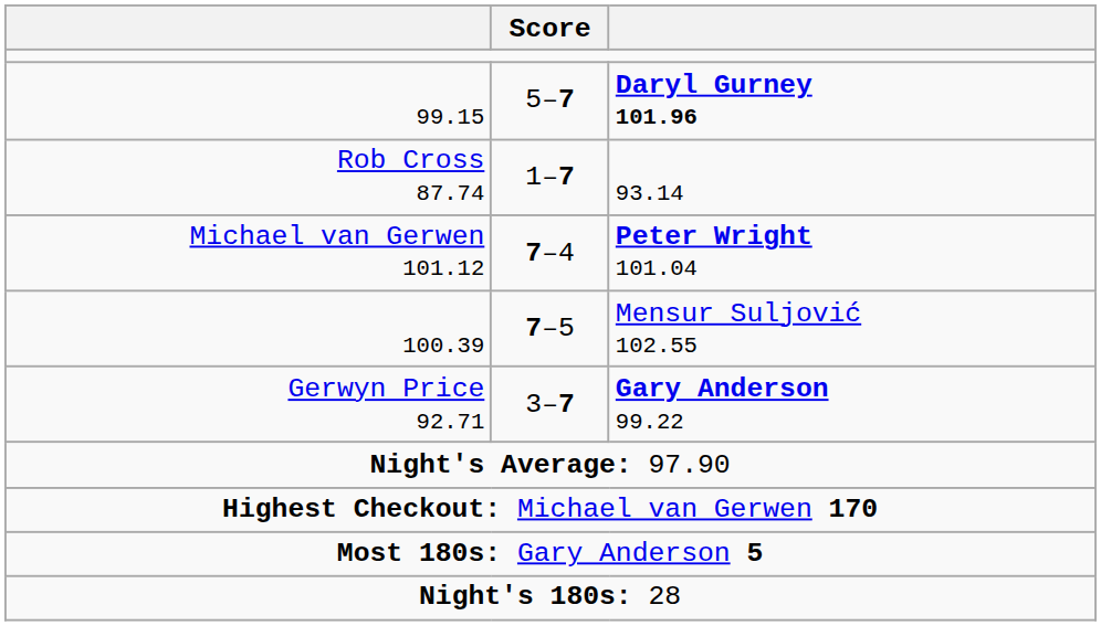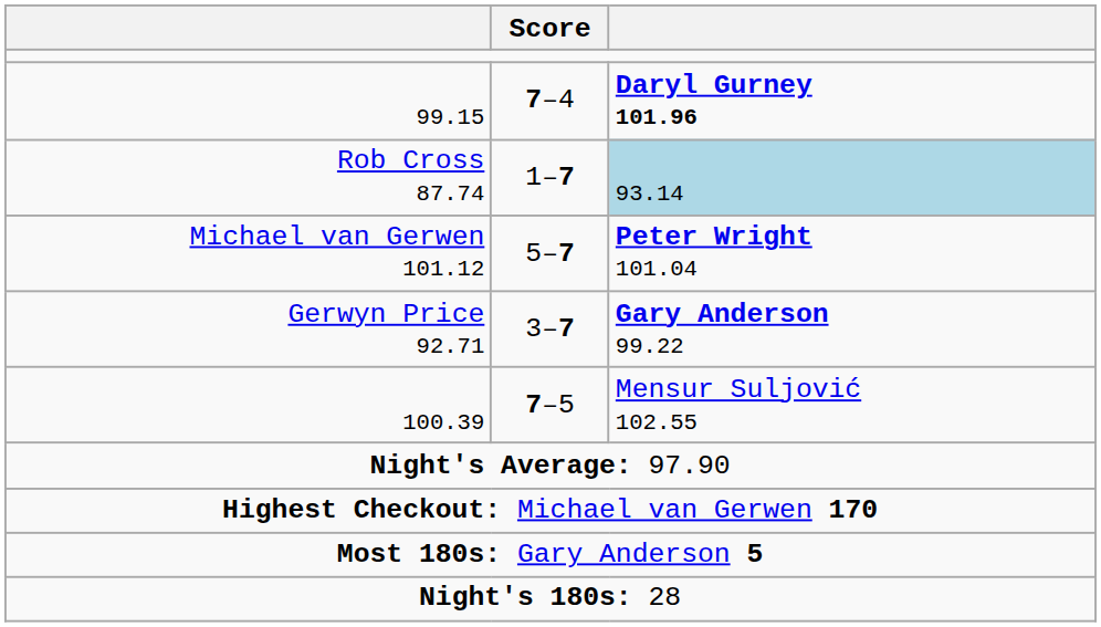99.15 | Score: 5–7 -> 7–4
Rob Cross 87.74 | column 3: no background -> lightblue background
Michael van Gerwen 101.12 | Score: 7–4 -> 5–7
rows swapped: Gerwyn Price 92.71 <-> 100.39
